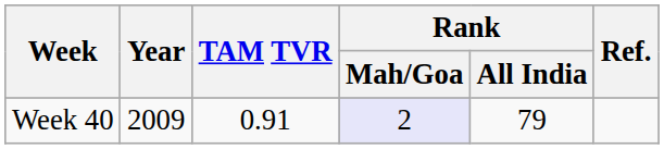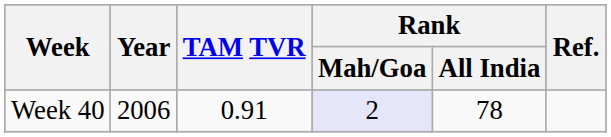Week 40 | Year: 2009 -> 2006
Week 40 | Rank / All India: 79 -> 78
